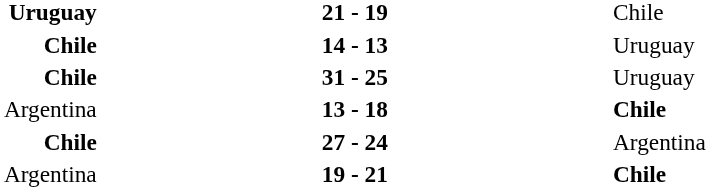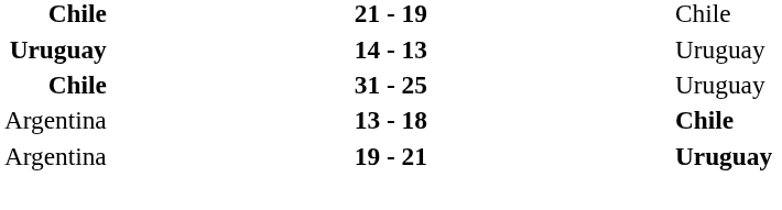21 - 19 | column 1: Uruguay -> Chile
14 - 13 | column 1: Chile -> Uruguay
- row: Chile | 27 - 24 | Argentina
19 - 21 | column 3: Chile -> Uruguay
